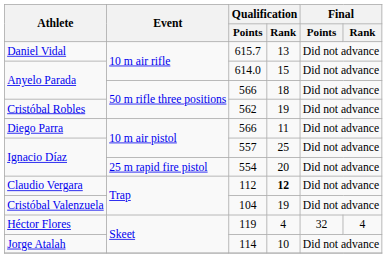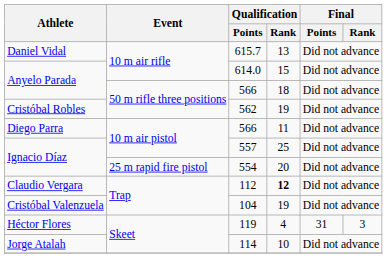119 | Final / Points: 32 -> 31
119 | Final / Rank: 4 -> 3
